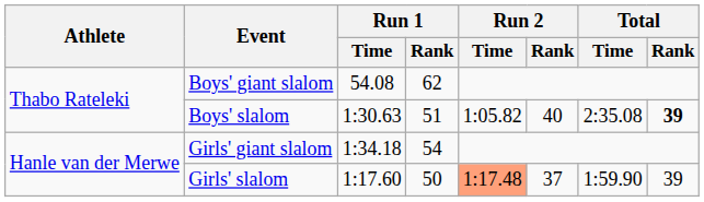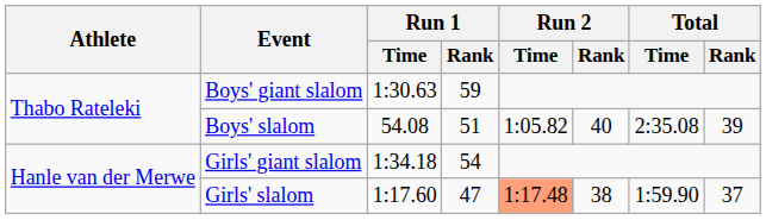Boys' giant slalom | Run 1 / Time: 54.08 -> 1:30.63
Boys' giant slalom | Run 1 / Rank: 62 -> 59
Boys' slalom | Run 1 / Time: 1:30.63 -> 54.08
Boys' slalom | Total / Rank: bold -> normal
Girls' slalom | Run 1 / Rank: 50 -> 47
Girls' slalom | Run 2 / Rank: 37 -> 38
Girls' slalom | Total / Rank: 39 -> 37
